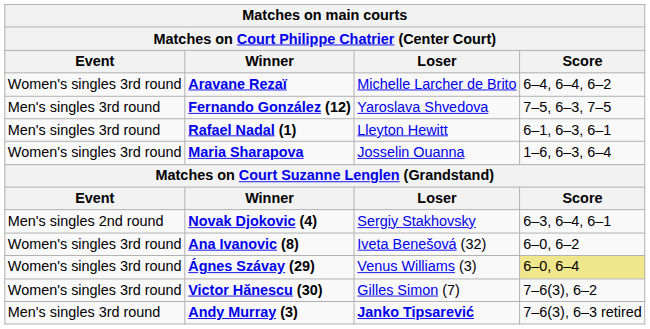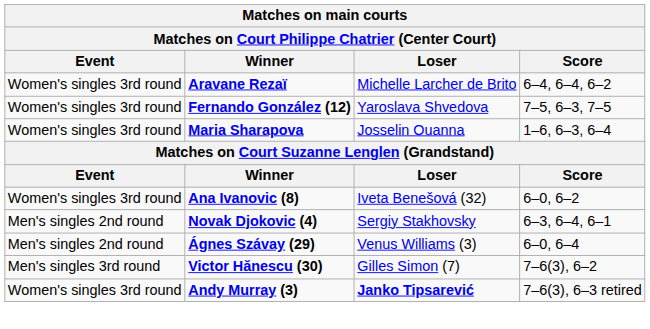Fernando González (12) | Event: Men's singles 3rd round -> Women's singles 3rd round
- row: Men's singles 3rd round | Rafael Nadal (1) | Lleyton Hewitt | 6–1, 6–3, 6–1
rows swapped: Ana Ivanovic (8) <-> Novak Djokovic (4)
Ágnes Szávay (29) | Event: Women's singles 3rd round -> Men's singles 2nd round
Ágnes Szávay (29) | Score: khaki background -> no background
Victor Hănescu (30) | Event: Women's singles 3rd round -> Men's singles 3rd round
Andy Murray (3) | Event: Men's singles 3rd round -> Women's singles 3rd round
